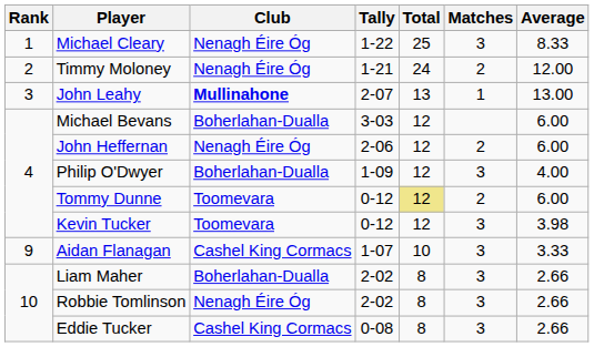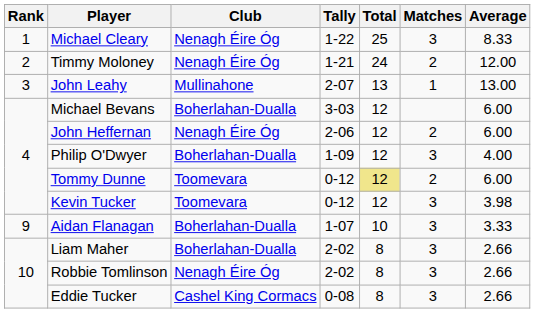John Leahy | Club: bold -> normal
Aidan Flanagan | Club: Cashel King Cormacs -> Boherlahan-Dualla
